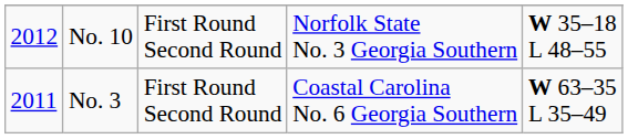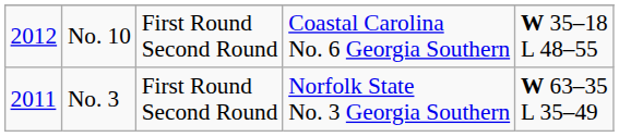No. 10 | column 4: Norfolk State No. 3 Georgia Southern -> Coastal Carolina No. 6 Georgia Southern
No. 3 | column 4: Coastal Carolina No. 6 Georgia Southern -> Norfolk State No. 3 Georgia Southern
